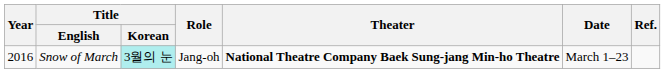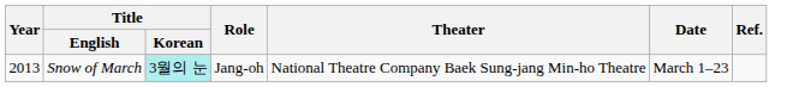Snow of March | Year: 2016 -> 2013
Snow of March | Theater: bold -> normal
